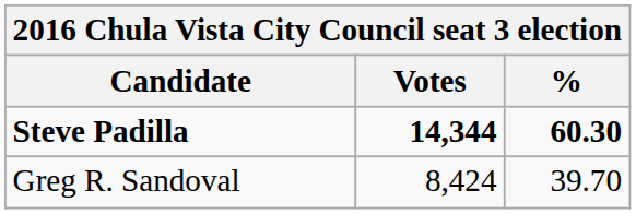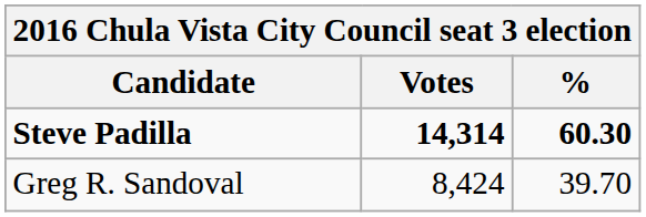Steve Padilla | Votes: 14,344 -> 14,314
